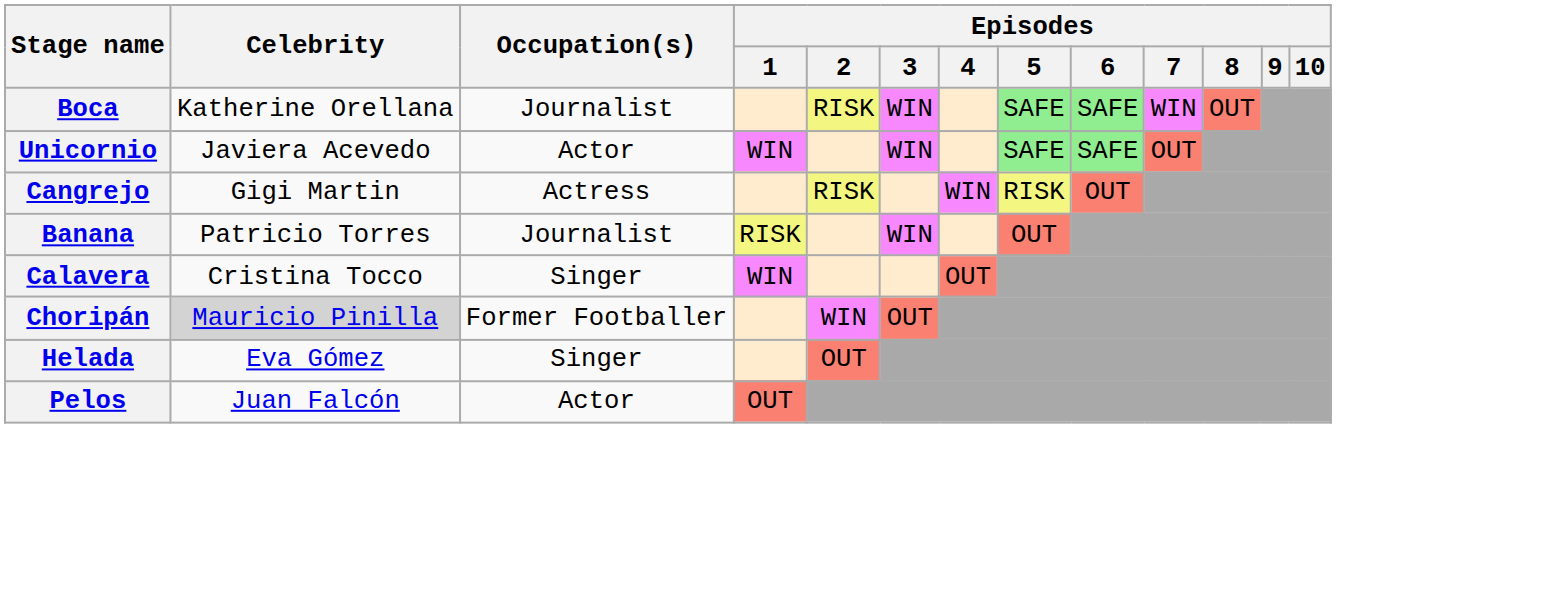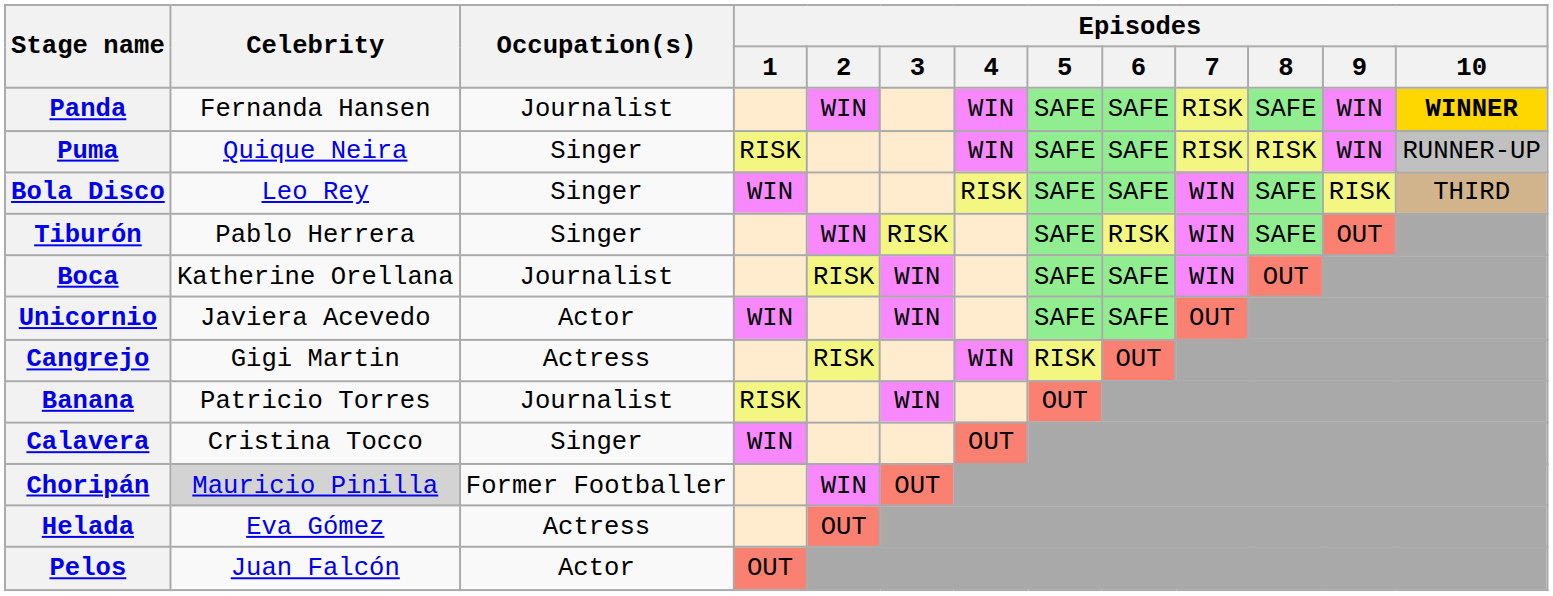+ row: Panda | Fernanda Hansen | Journalist | WIN | WIN | SAFE | SAFE | RISK | SAFE | WIN | WINNER
+ row: Puma | Quique Neira | Singer | RISK | WIN | SAFE | SAFE | RISK | RISK | WIN | RUNNER-UP
+ row: Bola Disco | Leo Rey | Singer | WIN | RISK | SAFE | SAFE | WIN | SAFE | RISK | THIRD
+ row: Tiburón | Pablo Herrera | Singer | WIN | RISK | SAFE | RISK | WIN | SAFE | OUT
Helada | Occupation(s): Singer -> Actress
